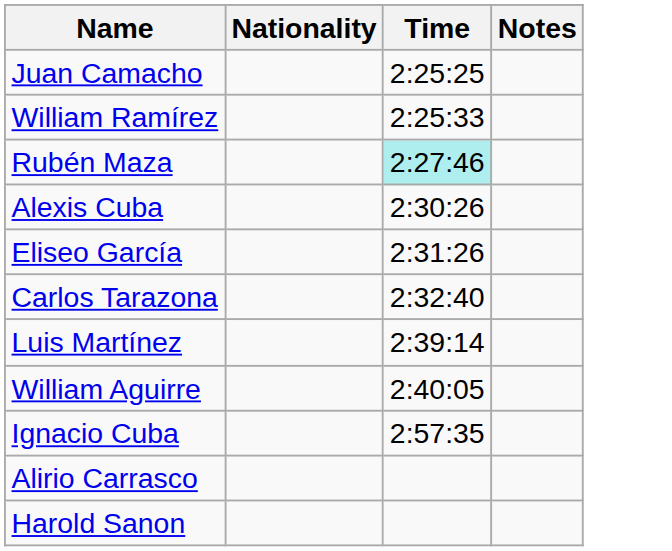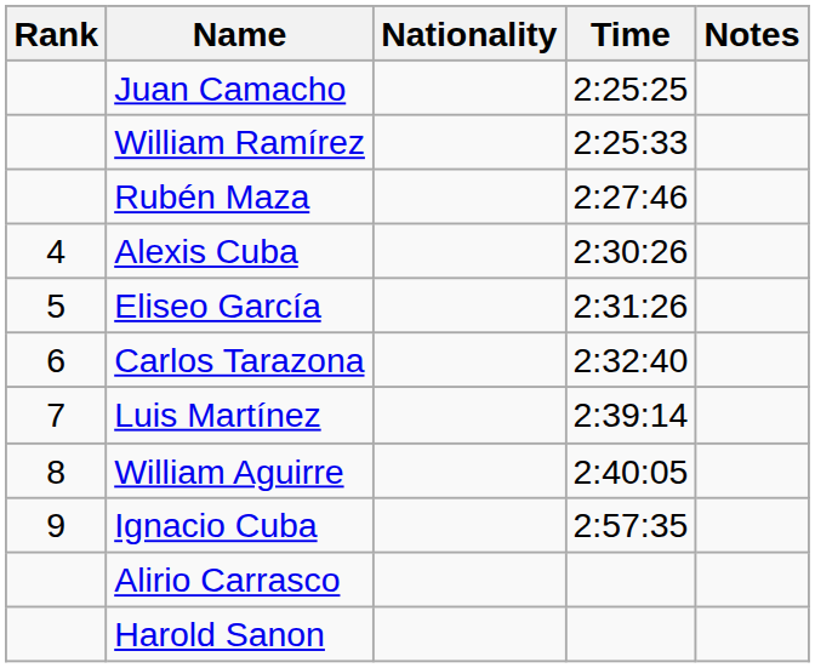+ column: Rank | 4 | 5 | 6 | 7 | 8 | 9
Rubén Maza | Time: paleturquoise background -> no background
